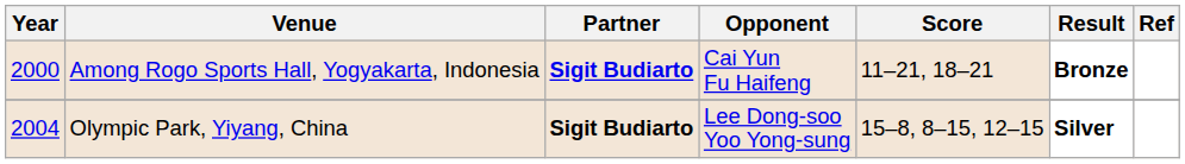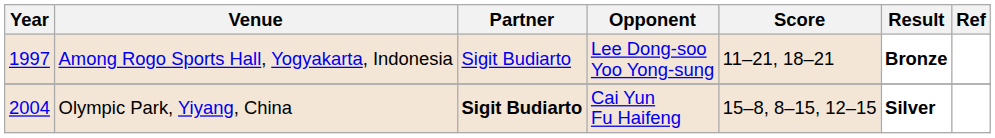Among Rogo Sports Hall, Yogyakarta, Indonesia | Year: 2000 -> 1997
Among Rogo Sports Hall, Yogyakarta, Indonesia | Partner: bold -> normal
Among Rogo Sports Hall, Yogyakarta, Indonesia | Opponent: Cai Yun Fu Haifeng -> Lee Dong-soo Yoo Yong-sung
Olympic Park, Yiyang, China | Opponent: Lee Dong-soo Yoo Yong-sung -> Cai Yun Fu Haifeng
